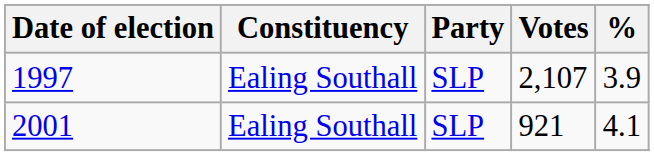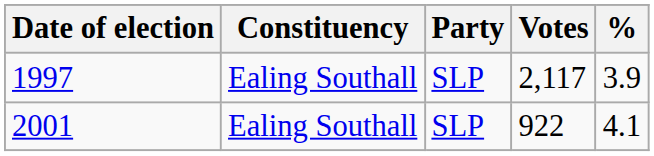1997 | Votes: 2,107 -> 2,117
2001 | Votes: 921 -> 922
